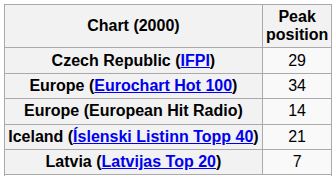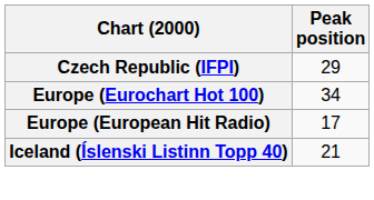Europe (European Hit Radio) | Peak position: 14 -> 17
- row: Latvia (Latvijas Top 20) | 7
